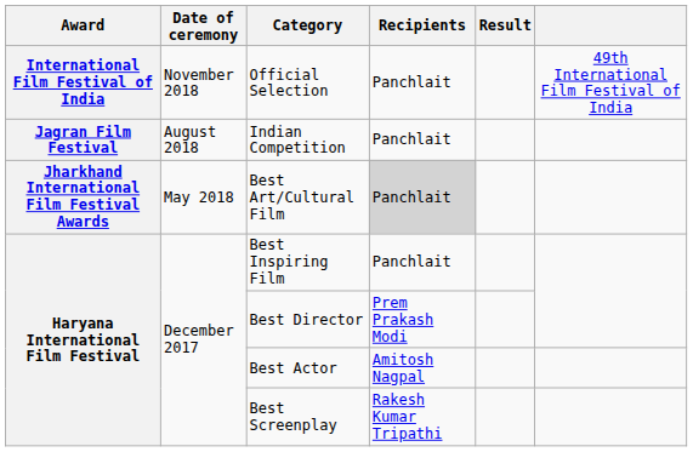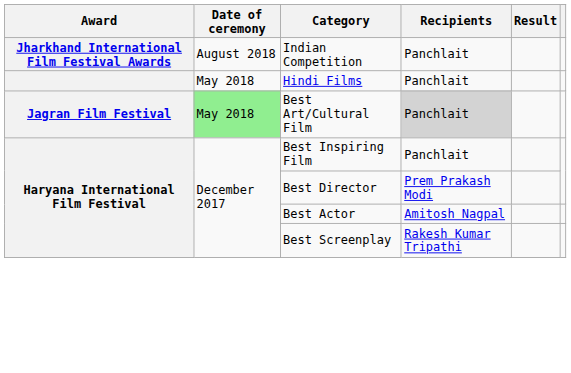- row: International Film Festival of India | November 2018 | Official Selection | Panchlait | 49th International Film Festival of India
Indian Competition | Award: Jagran Film Festival -> Jharkhand International Film Festival Awards
+ row: May 2018 | Hindi Films | Panchlait
Best Art/Cultural Film | Award: Jharkhand International Film Festival Awards -> Jagran Film Festival
Best Art/Cultural Film | Date of ceremony: no background -> lightgreen background
